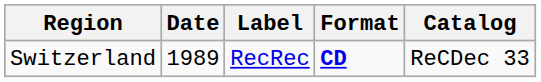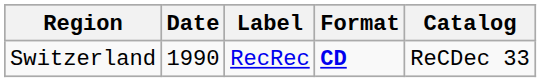Switzerland | Date: 1989 -> 1990
